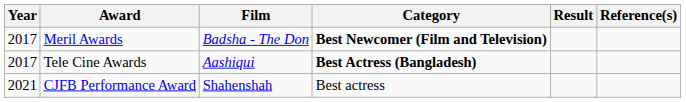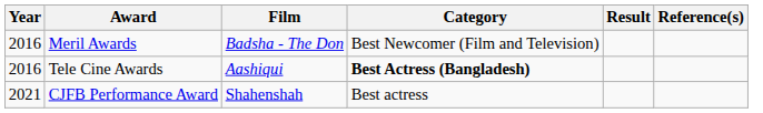Meril Awards | Year: 2017 -> 2016
Meril Awards | Category: bold -> normal
Tele Cine Awards | Year: 2017 -> 2016
